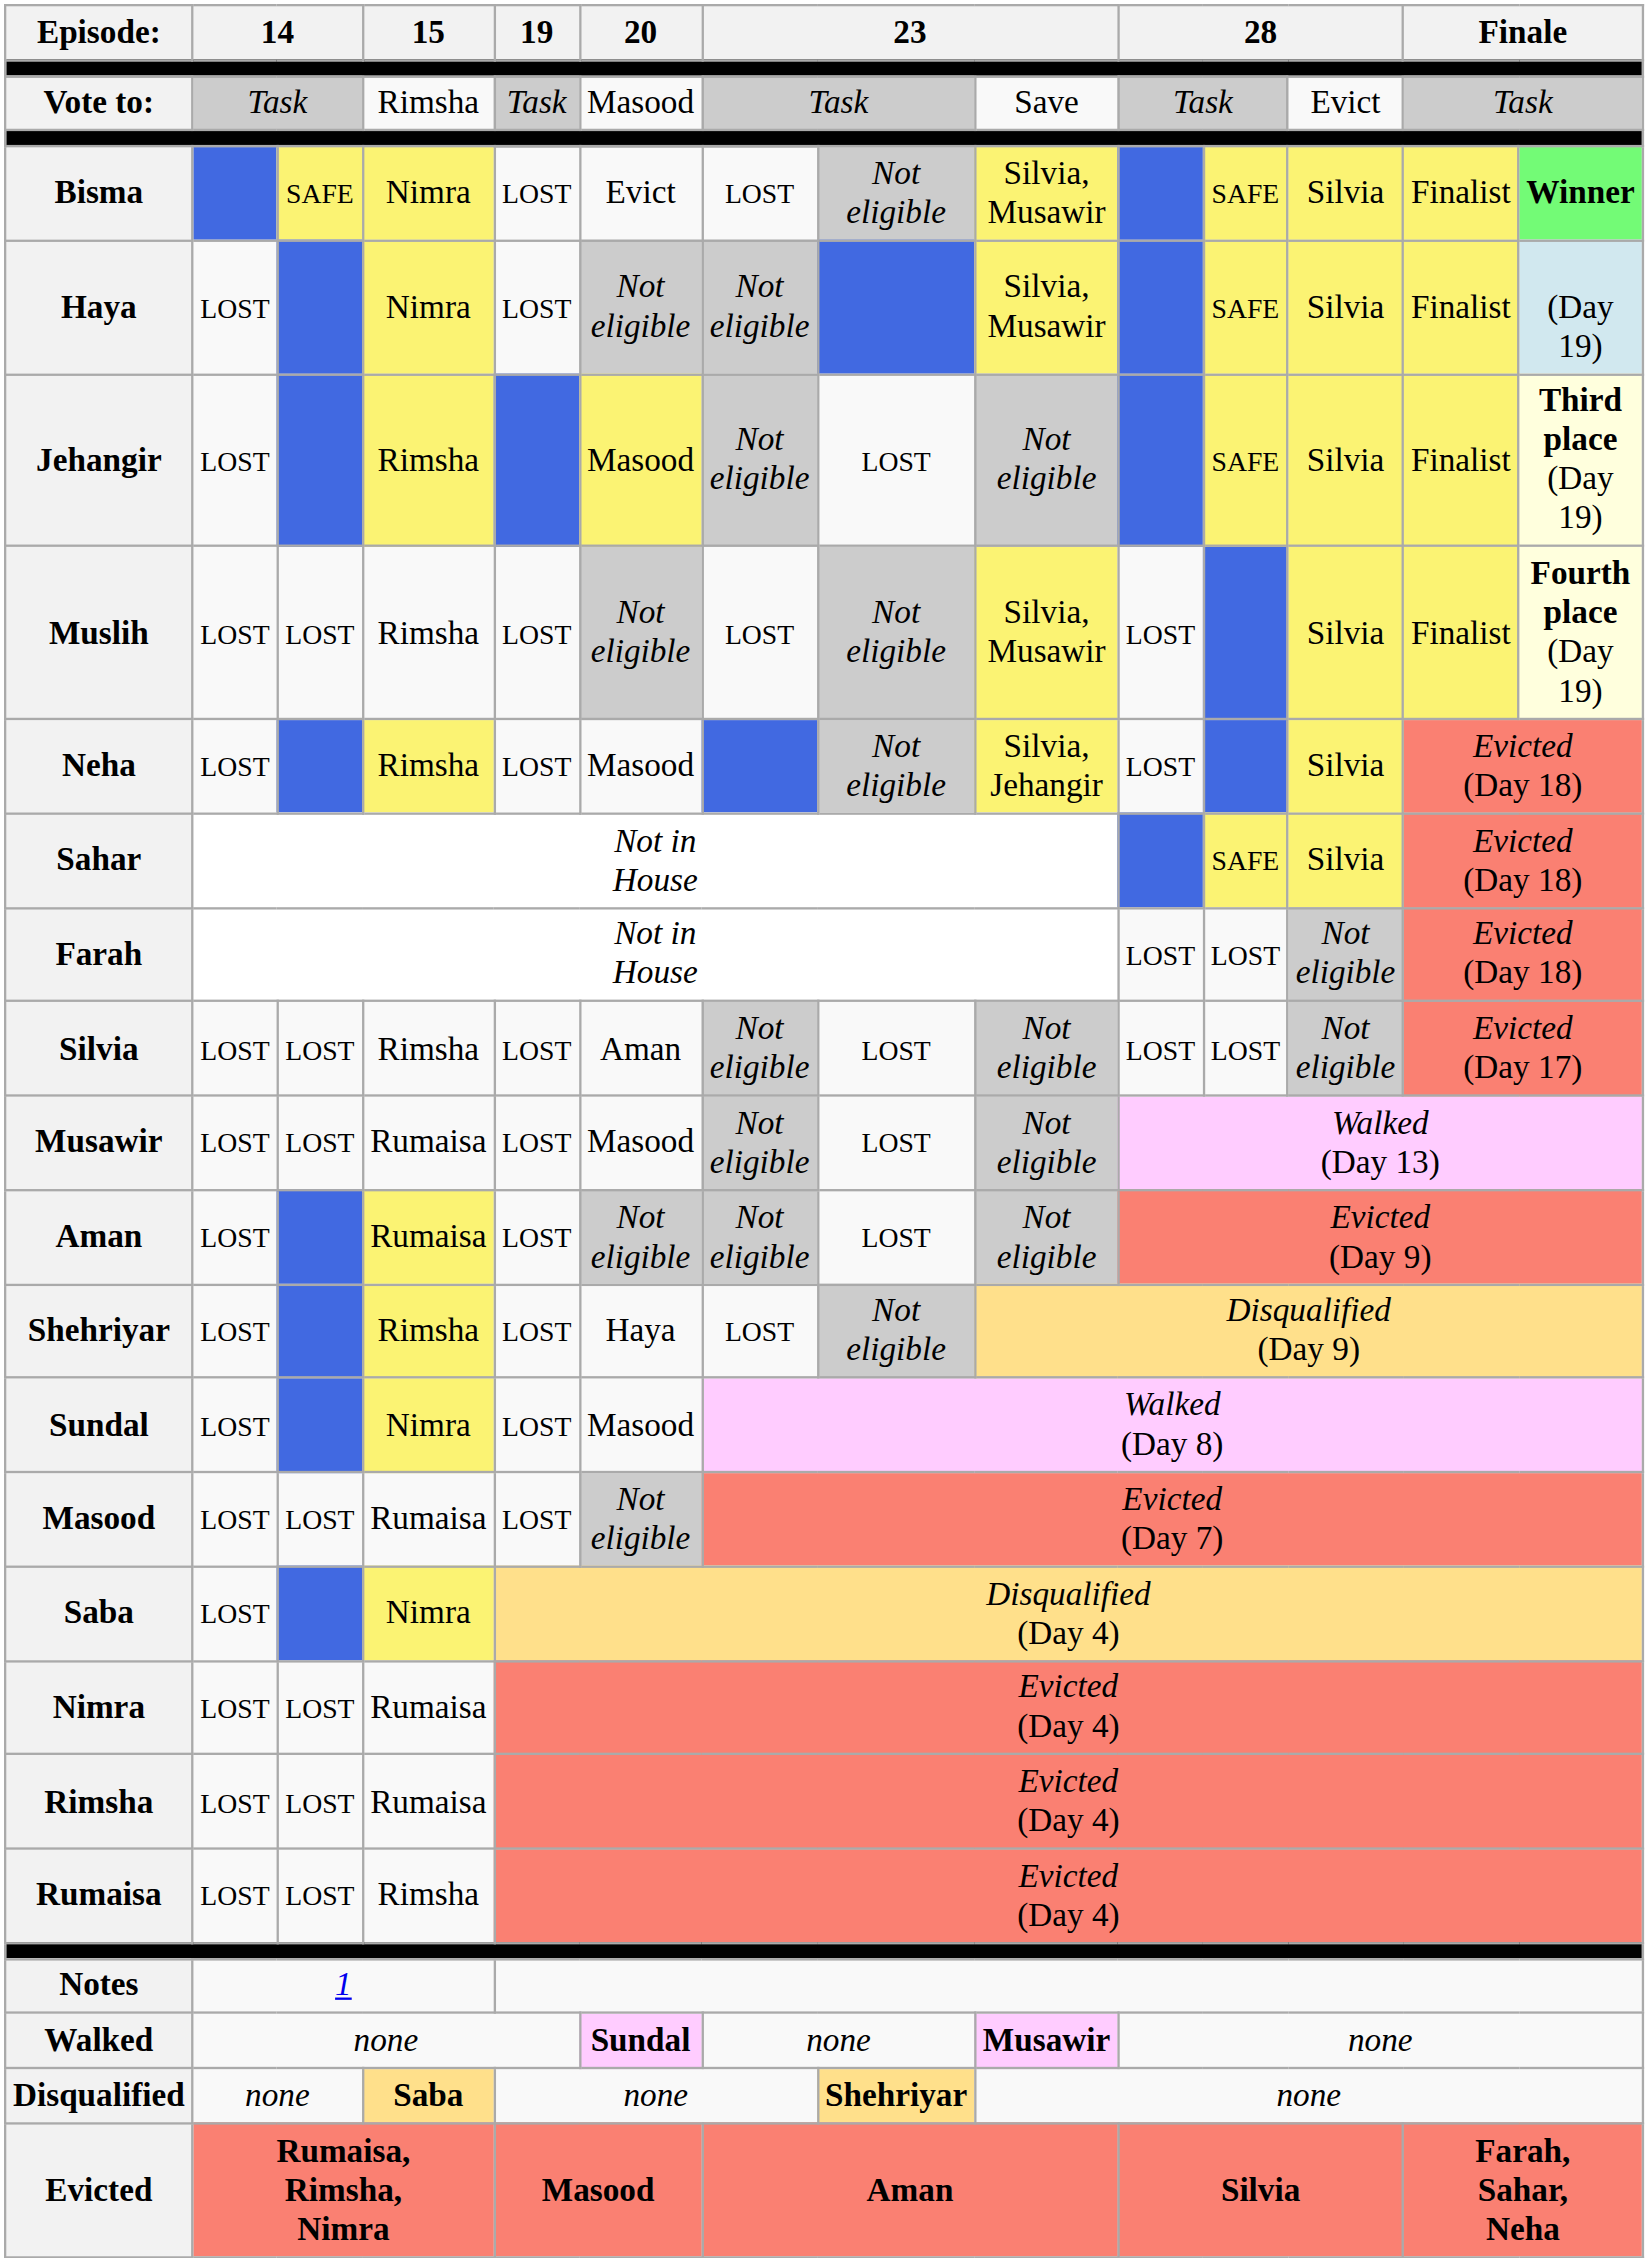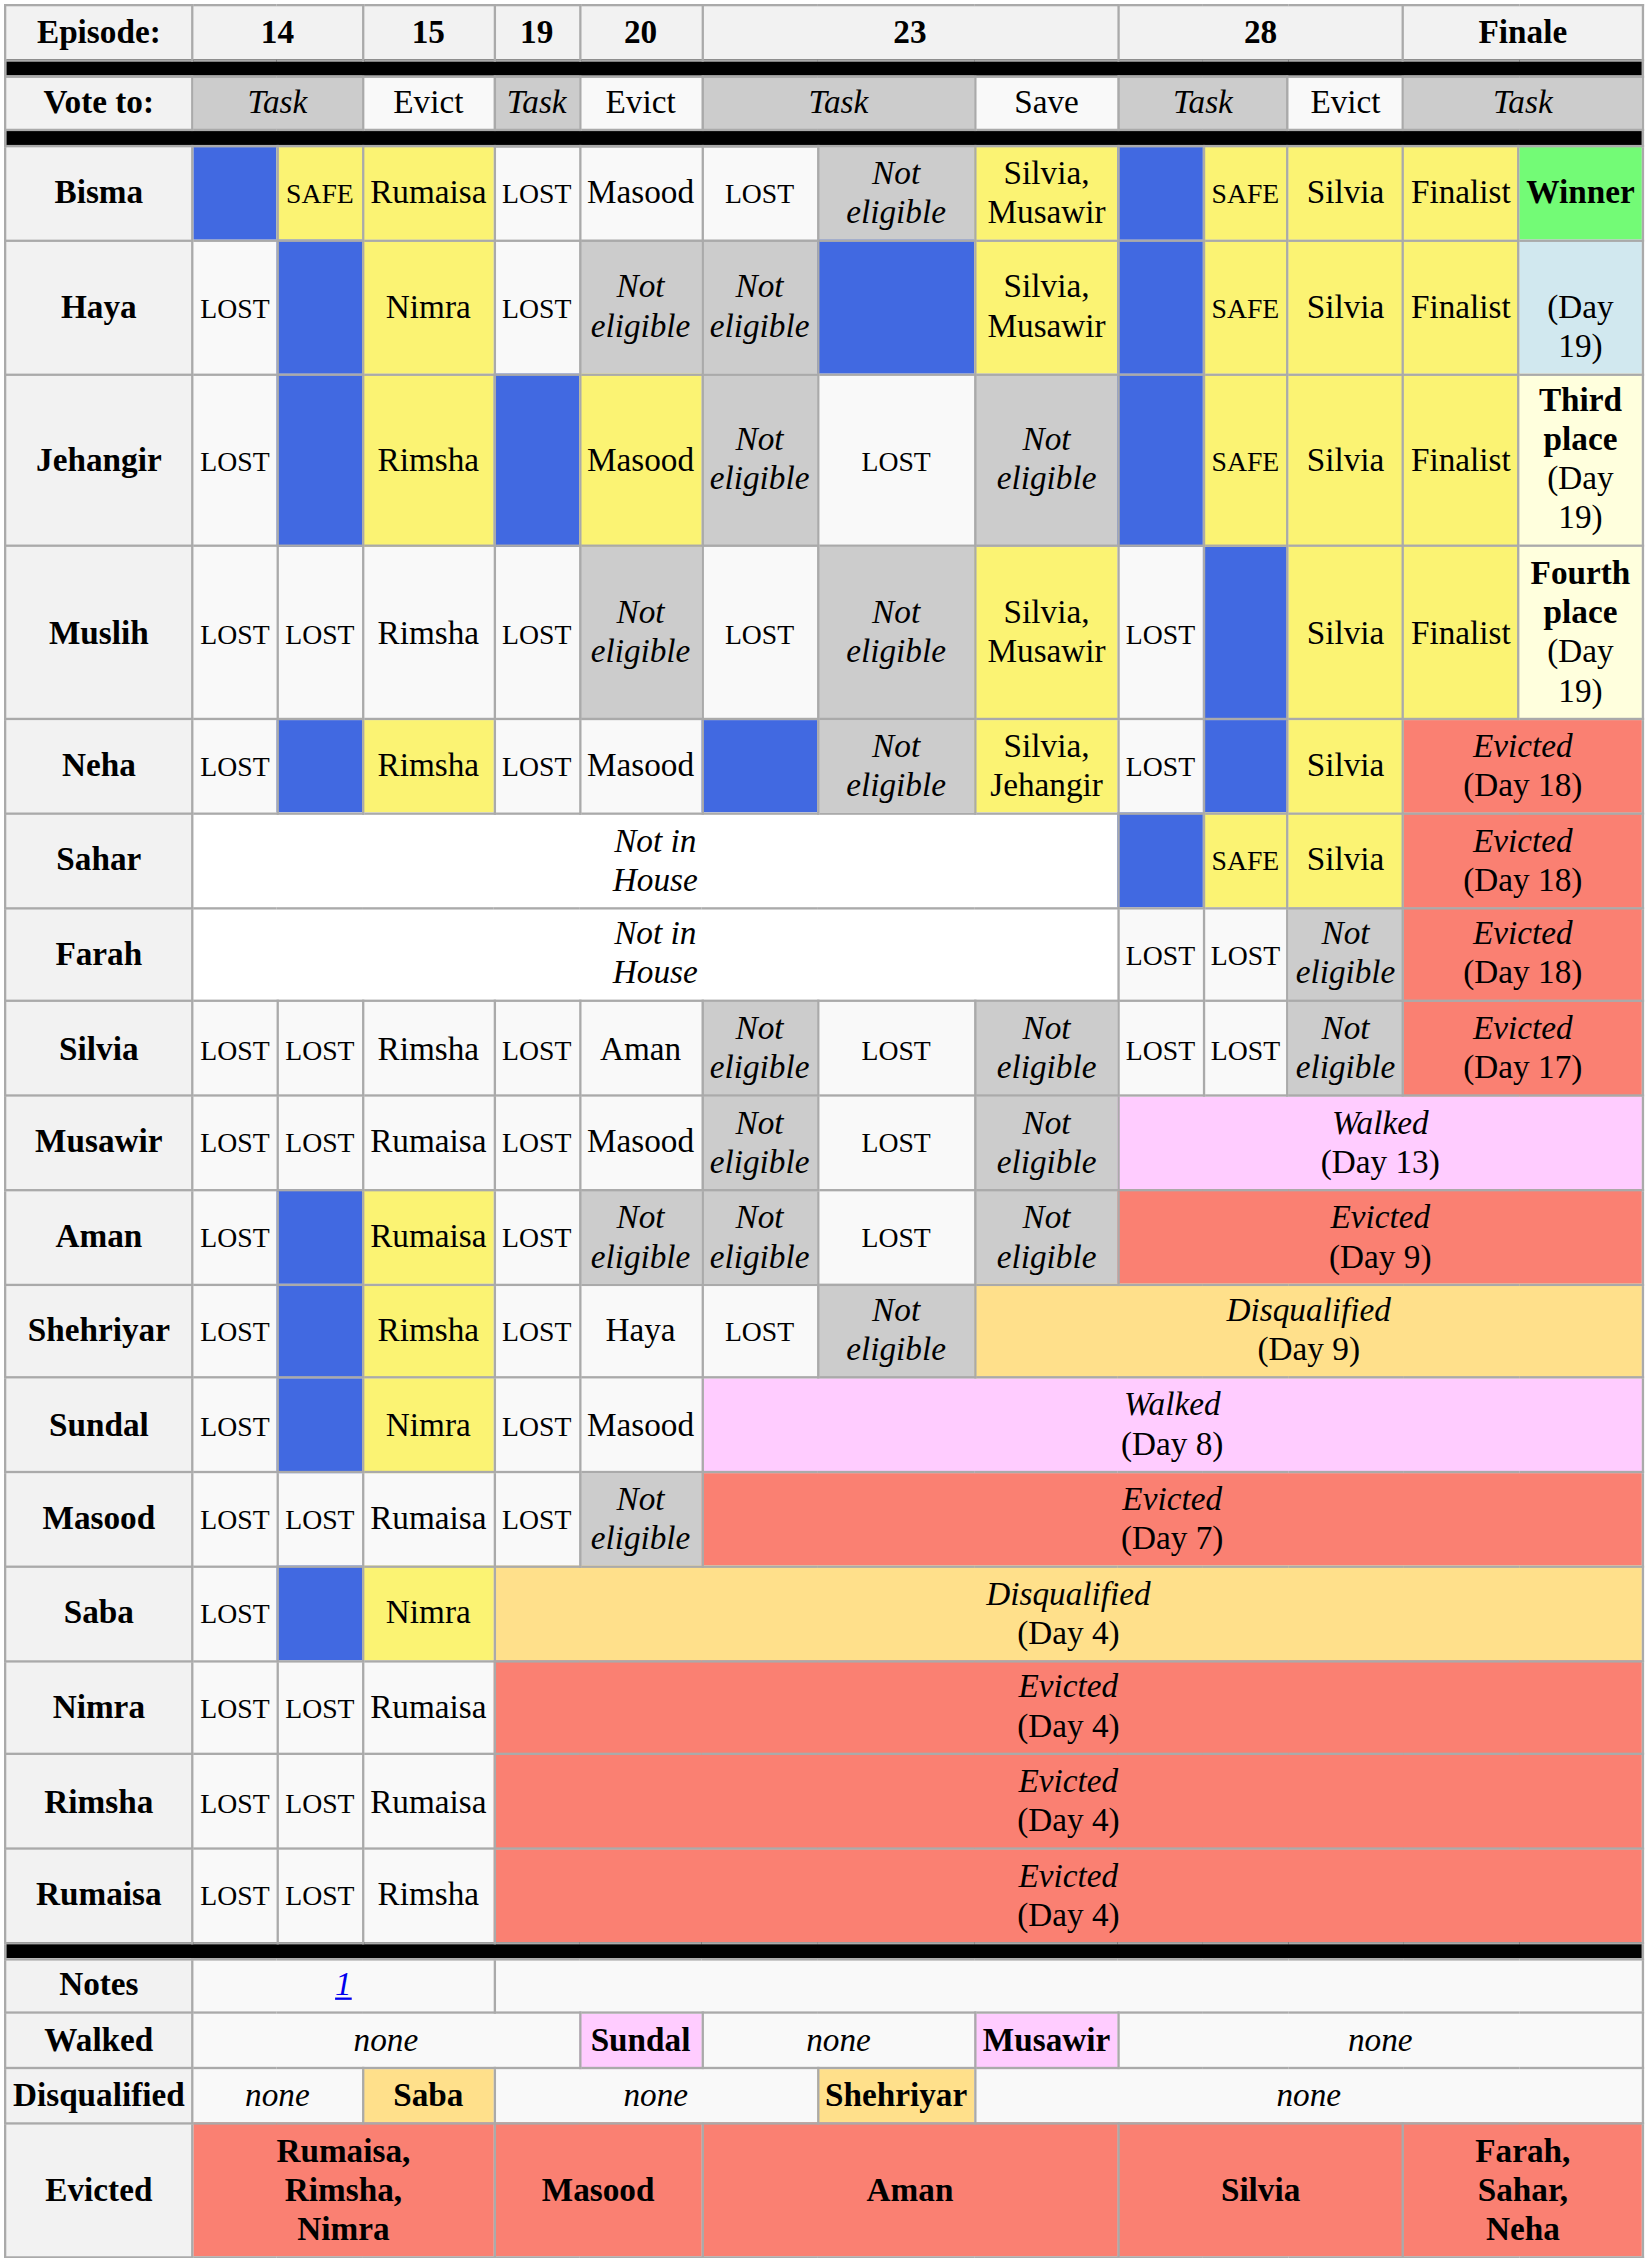Vote to: | 15: Rimsha -> Evict
Vote to: | 20: Masood -> Evict
Bisma | 15: Nimra -> Rumaisa
Bisma | 20: Evict -> Masood
